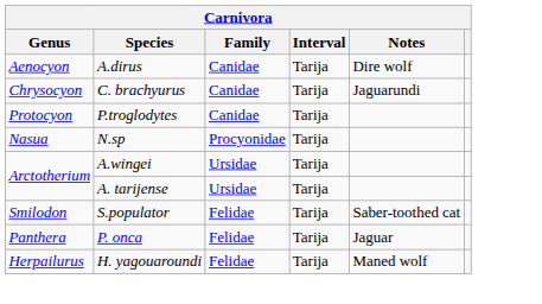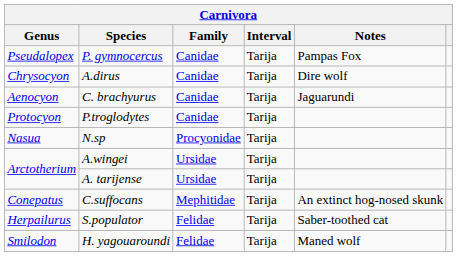+ row: Pseudalopex | P. gymnocercus | Canidae | Tarija | Pampas Fox
A.dirus | Genus: Aenocyon -> Chrysocyon
C. brachyurus | Genus: Chrysocyon -> Aenocyon
+ row: Conepatus | C.suffocans | Mephitidae | Tarija | An extinct hog-nosed skunk
S.populator | Genus: Smilodon -> Herpailurus
- row: Panthera | P. onca | Felidae | Tarija | Jaguar
H. yagouaroundi | Genus: Herpailurus -> Smilodon
